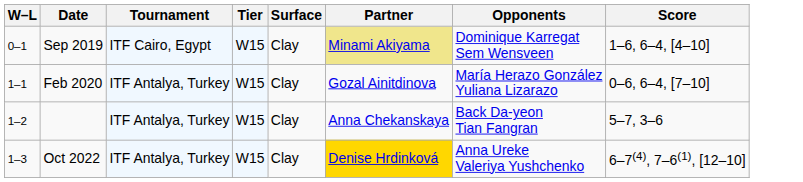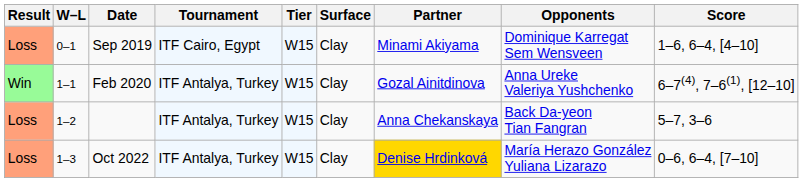+ column: Result | Loss | Win | Loss | Loss
Sep 2019 | Partner: khaki background -> no background
Feb 2020 | Opponents: María Herazo González Yuliana Lizarazo -> Anna Ureke Valeriya Yushchenko
Feb 2020 | Score: 0–6, 6–4, [7–10] -> 6–7(4), 7–6(1), [12–10]
Oct 2022 | Opponents: Anna Ureke Valeriya Yushchenko -> María Herazo González Yuliana Lizarazo
Oct 2022 | Score: 6–7(4), 7–6(1), [12–10] -> 0–6, 6–4, [7–10]
